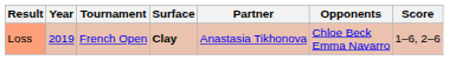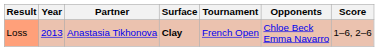columns swapped: Tournament <-> Partner
Loss | Year: 2019 -> 2013
